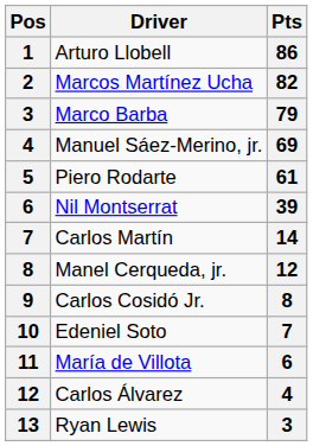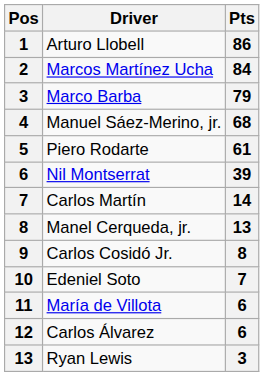Marcos Martínez Ucha | Pts: 82 -> 84
Manuel Sáez-Merino, jr. | Pts: 69 -> 68
Manel Cerqueda, jr. | Pts: 12 -> 13
Carlos Álvarez | Pts: 4 -> 6
